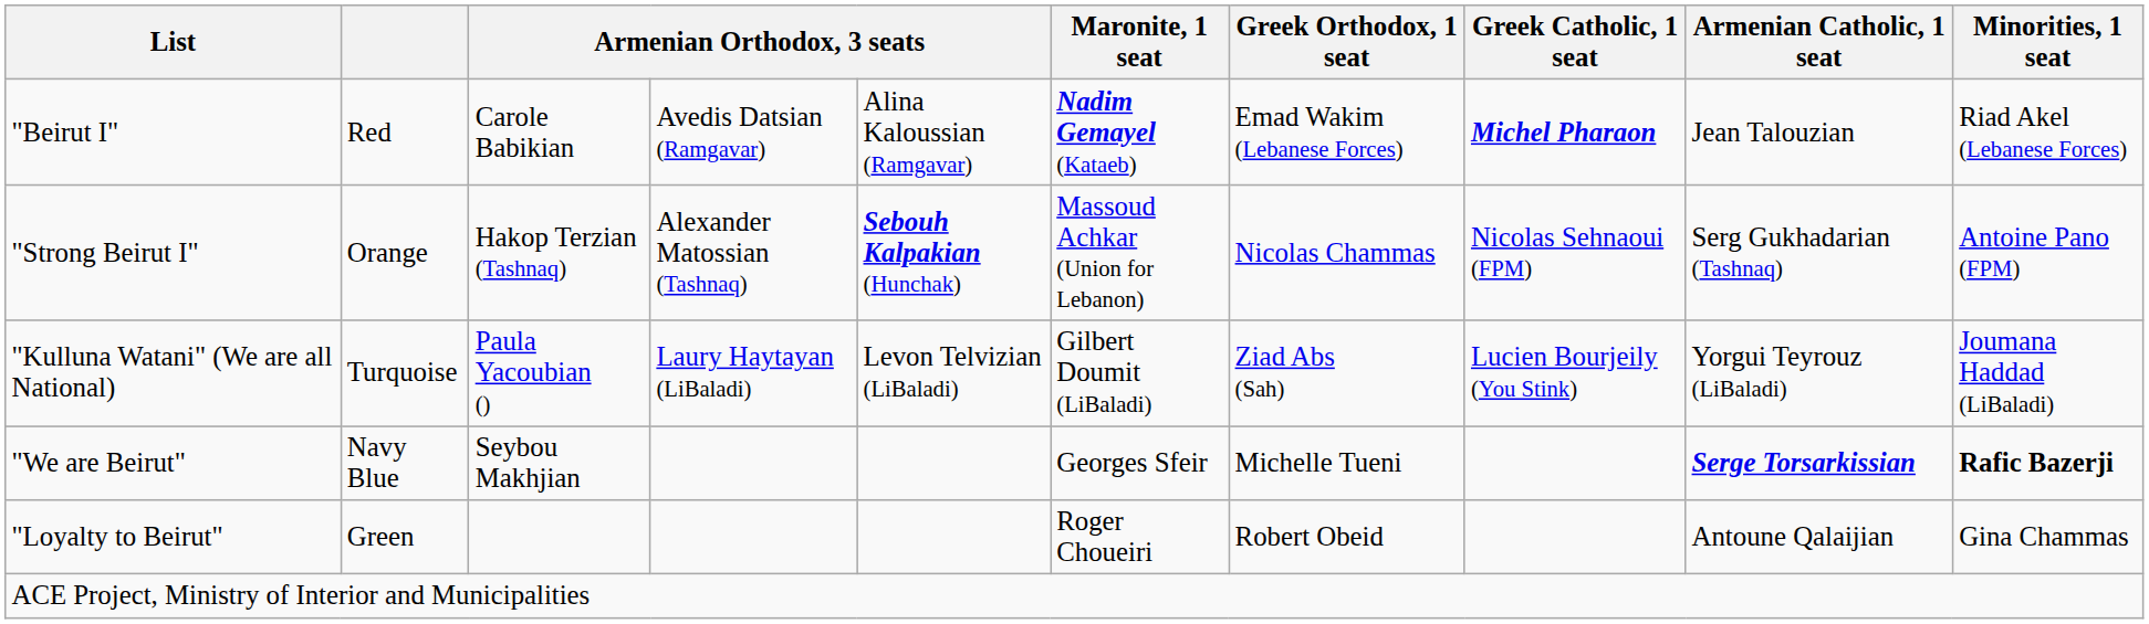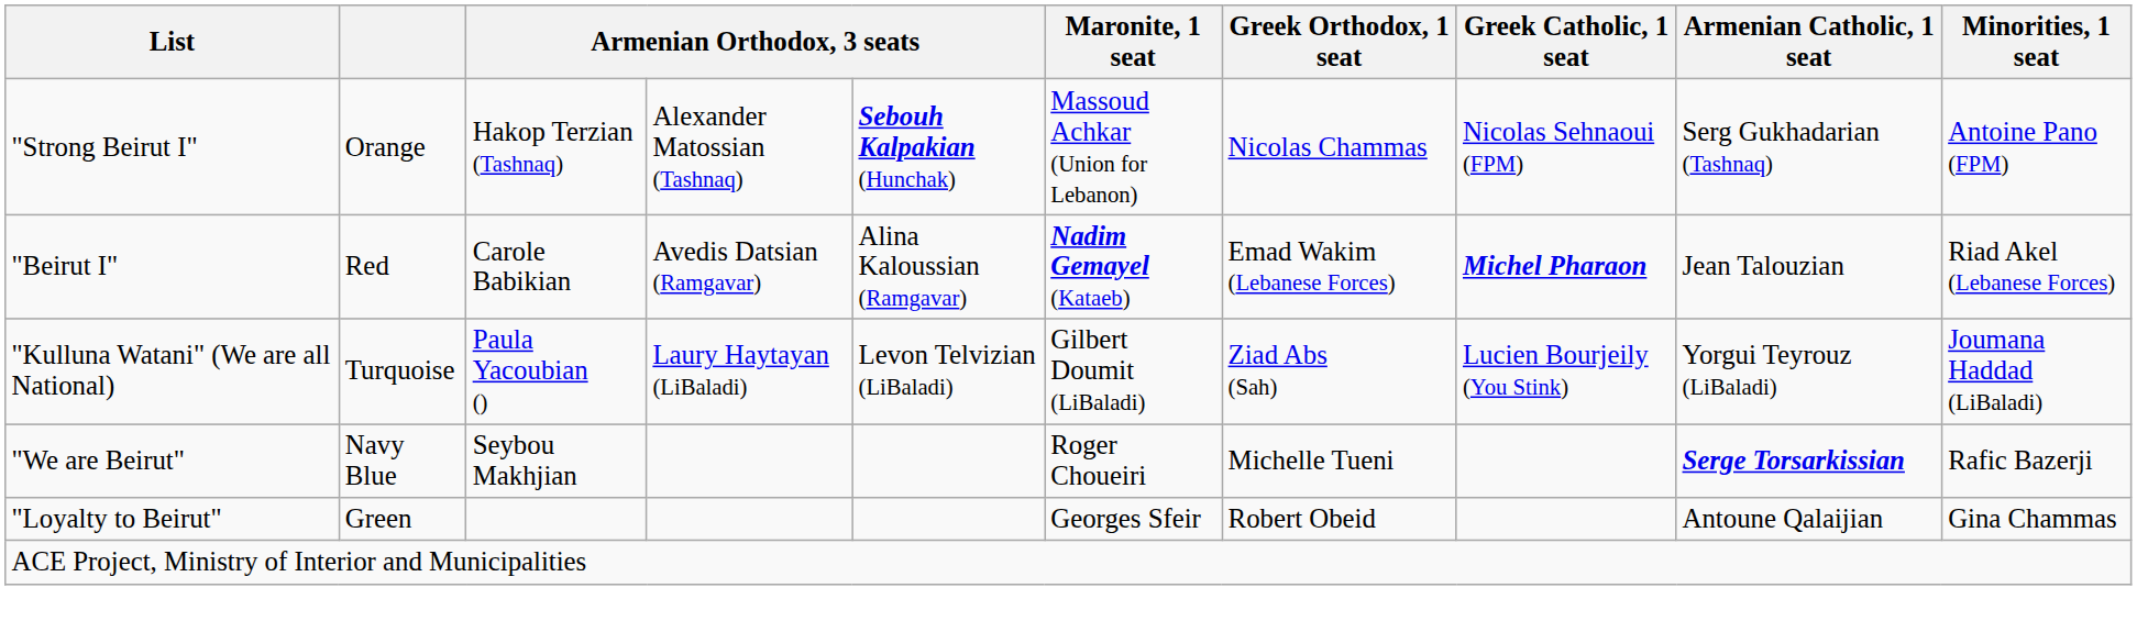rows swapped: "Strong Beirut I" <-> "Beirut I"
"We are Beirut" | Maronite, 1 seat: Georges Sfeir -> Roger Choueiri
"We are Beirut" | Minorities, 1 seat: bold -> normal
"Loyalty to Beirut" | Maronite, 1 seat: Roger Choueiri -> Georges Sfeir
